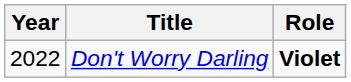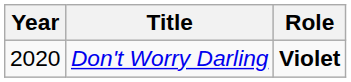Don't Worry Darling | Year: 2022 -> 2020
